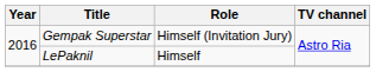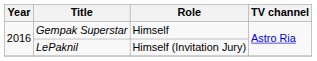Gempak Superstar | Role: Himself (Invitation Jury) -> Himself
LePaknil | Role: Himself -> Himself (Invitation Jury)
